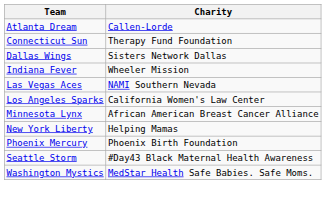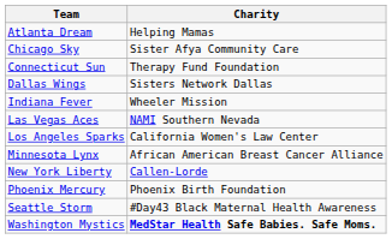Atlanta Dream | Charity: Callen-Lorde -> Helping Mamas
+ row: Chicago Sky | Sister Afya Community Care
New York Liberty | Charity: Helping Mamas -> Callen-Lorde
Washington Mystics | Charity: normal -> bold
